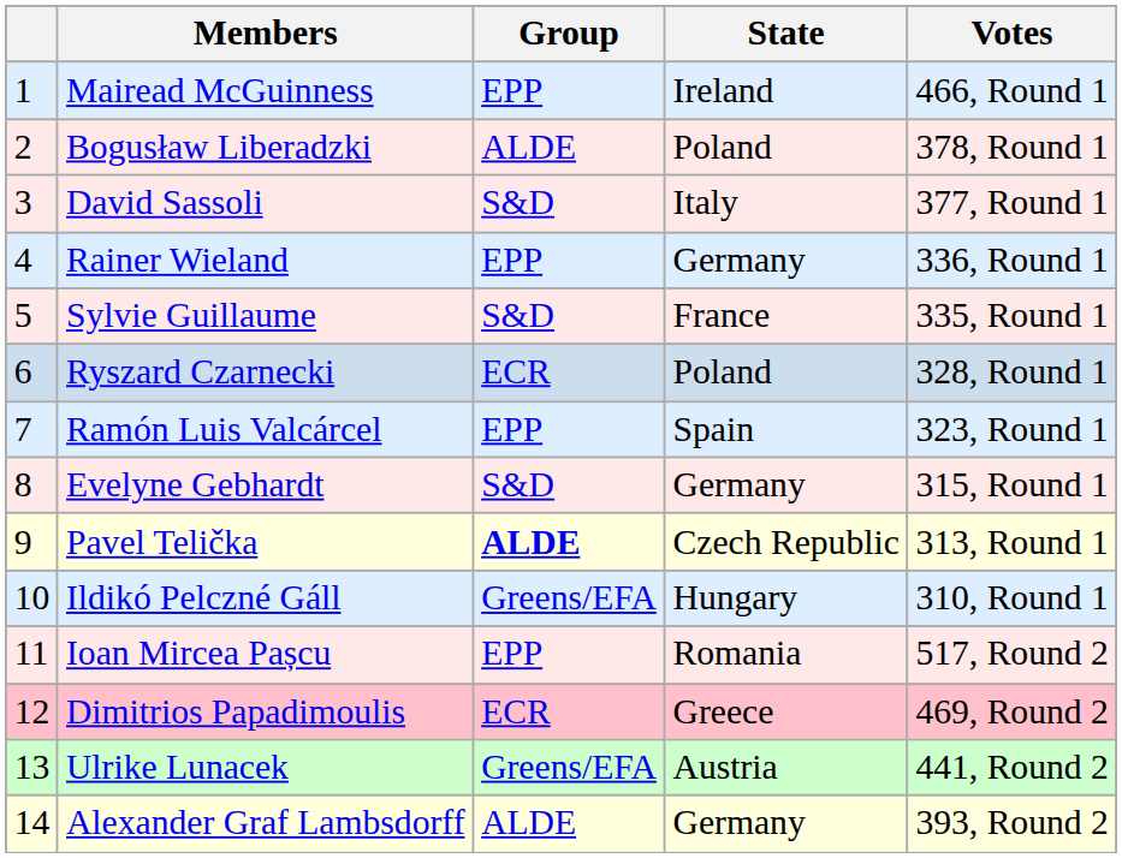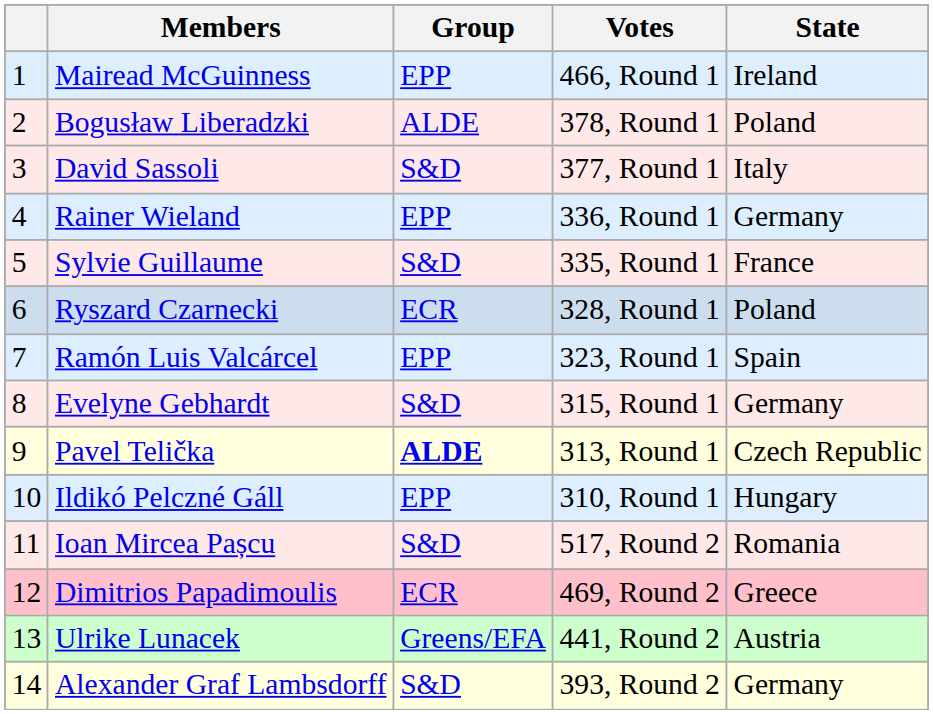columns swapped: State <-> Votes
Ildikó Pelczné Gáll | Group: Greens/EFA -> EPP
Ioan Mircea Pașcu | Group: EPP -> S&D
Alexander Graf Lambsdorff | Group: ALDE -> S&D
